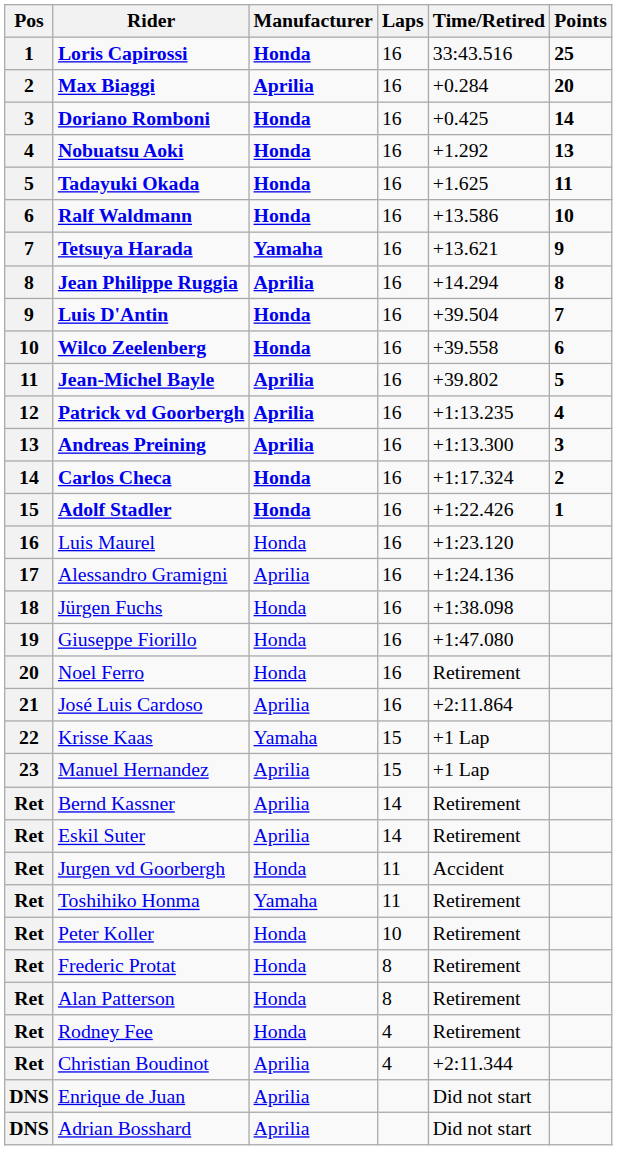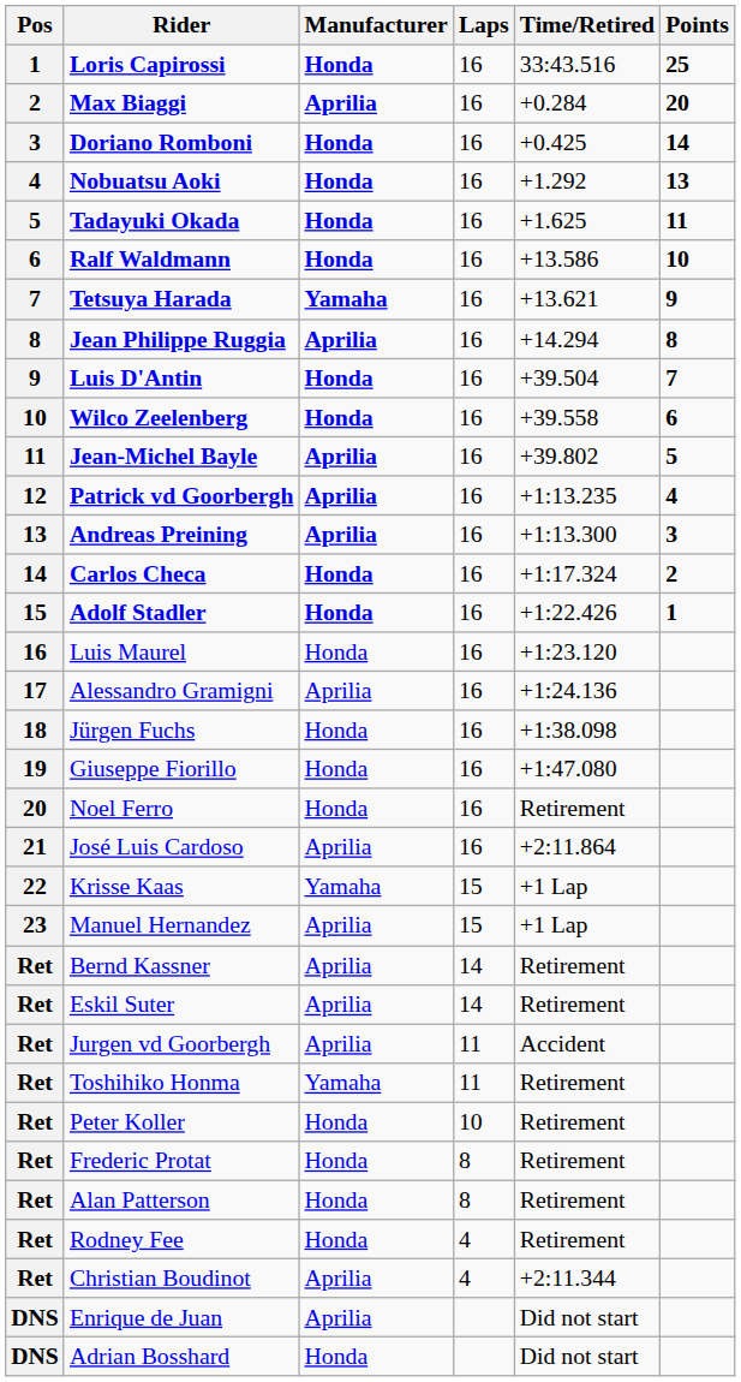Jurgen vd Goorbergh | Manufacturer: Honda -> Aprilia
Adrian Bosshard | Manufacturer: Aprilia -> Honda
